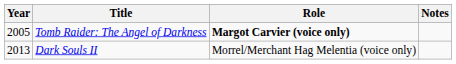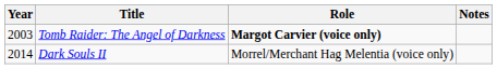Tomb Raider: The Angel of Darkness | Year: 2005 -> 2003
Dark Souls II | Year: 2013 -> 2014
